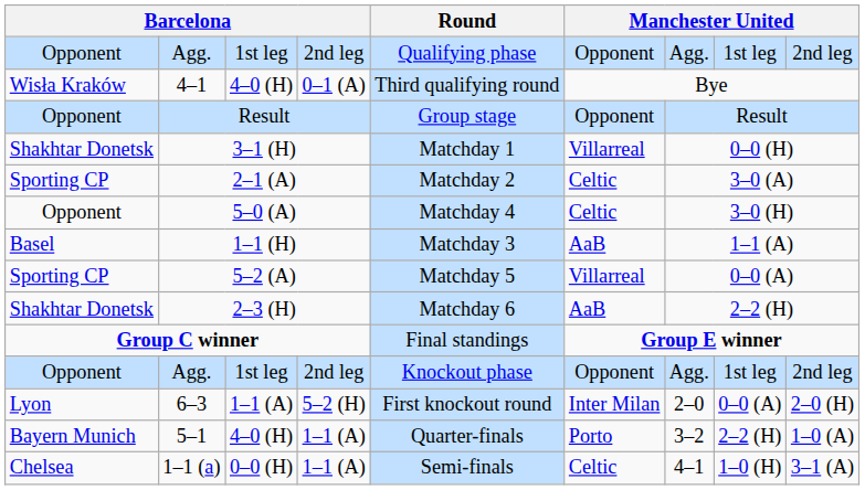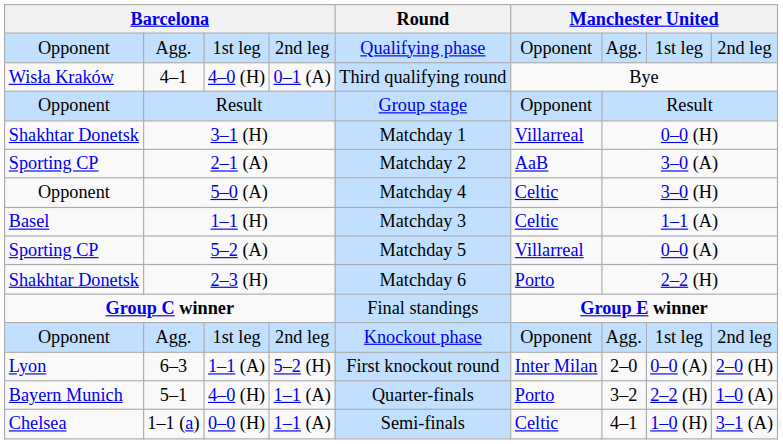2–1 (A) | column 6: Celtic -> AaB
1–1 (H) | column 6: AaB -> Celtic
2–3 (H) | column 6: AaB -> Porto
